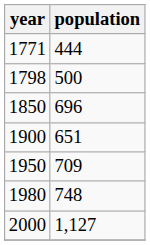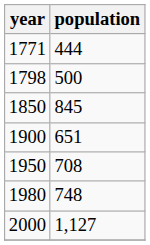1850 | population: 696 -> 845
1950 | population: 709 -> 708
